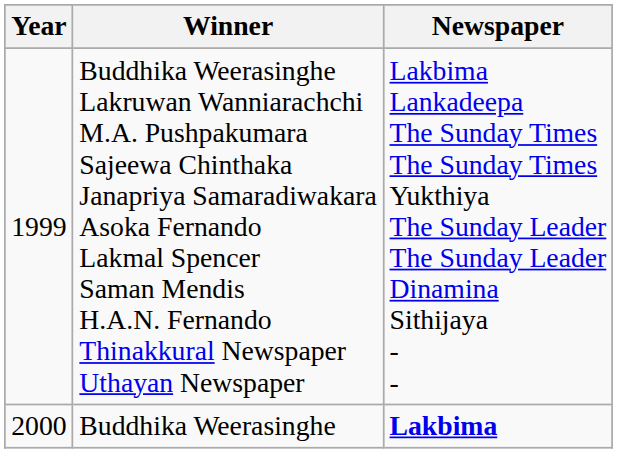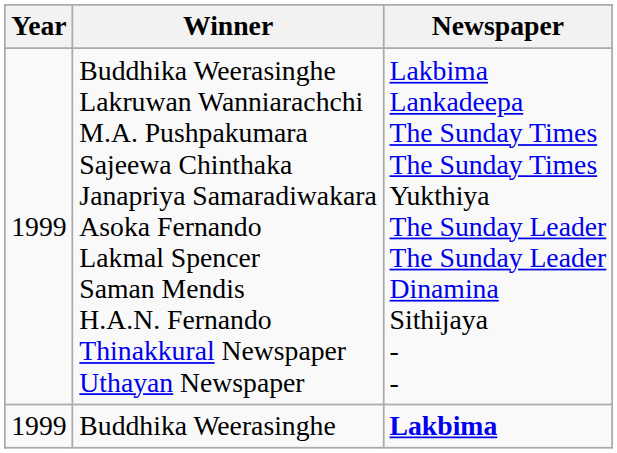Buddhika Weerasinghe | Year: 2000 -> 1999
